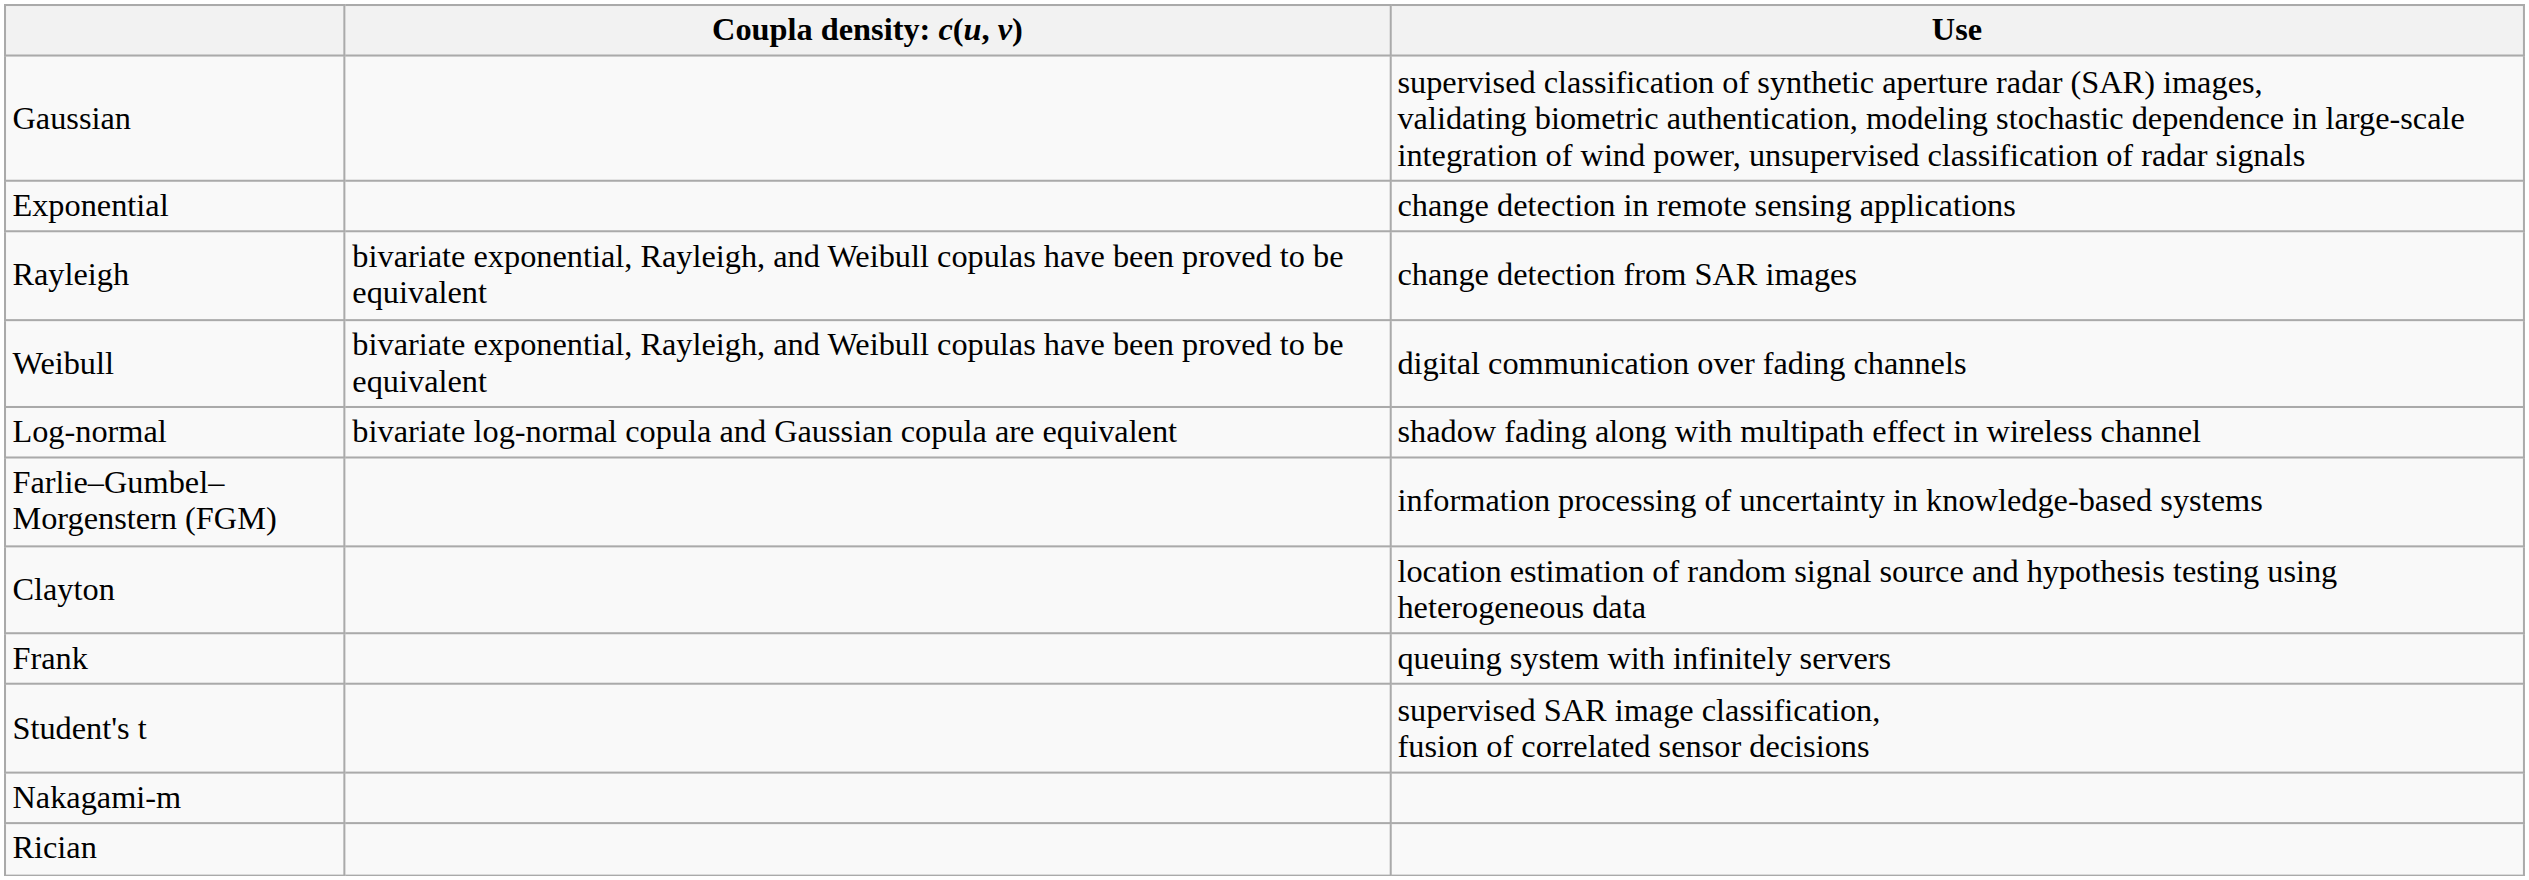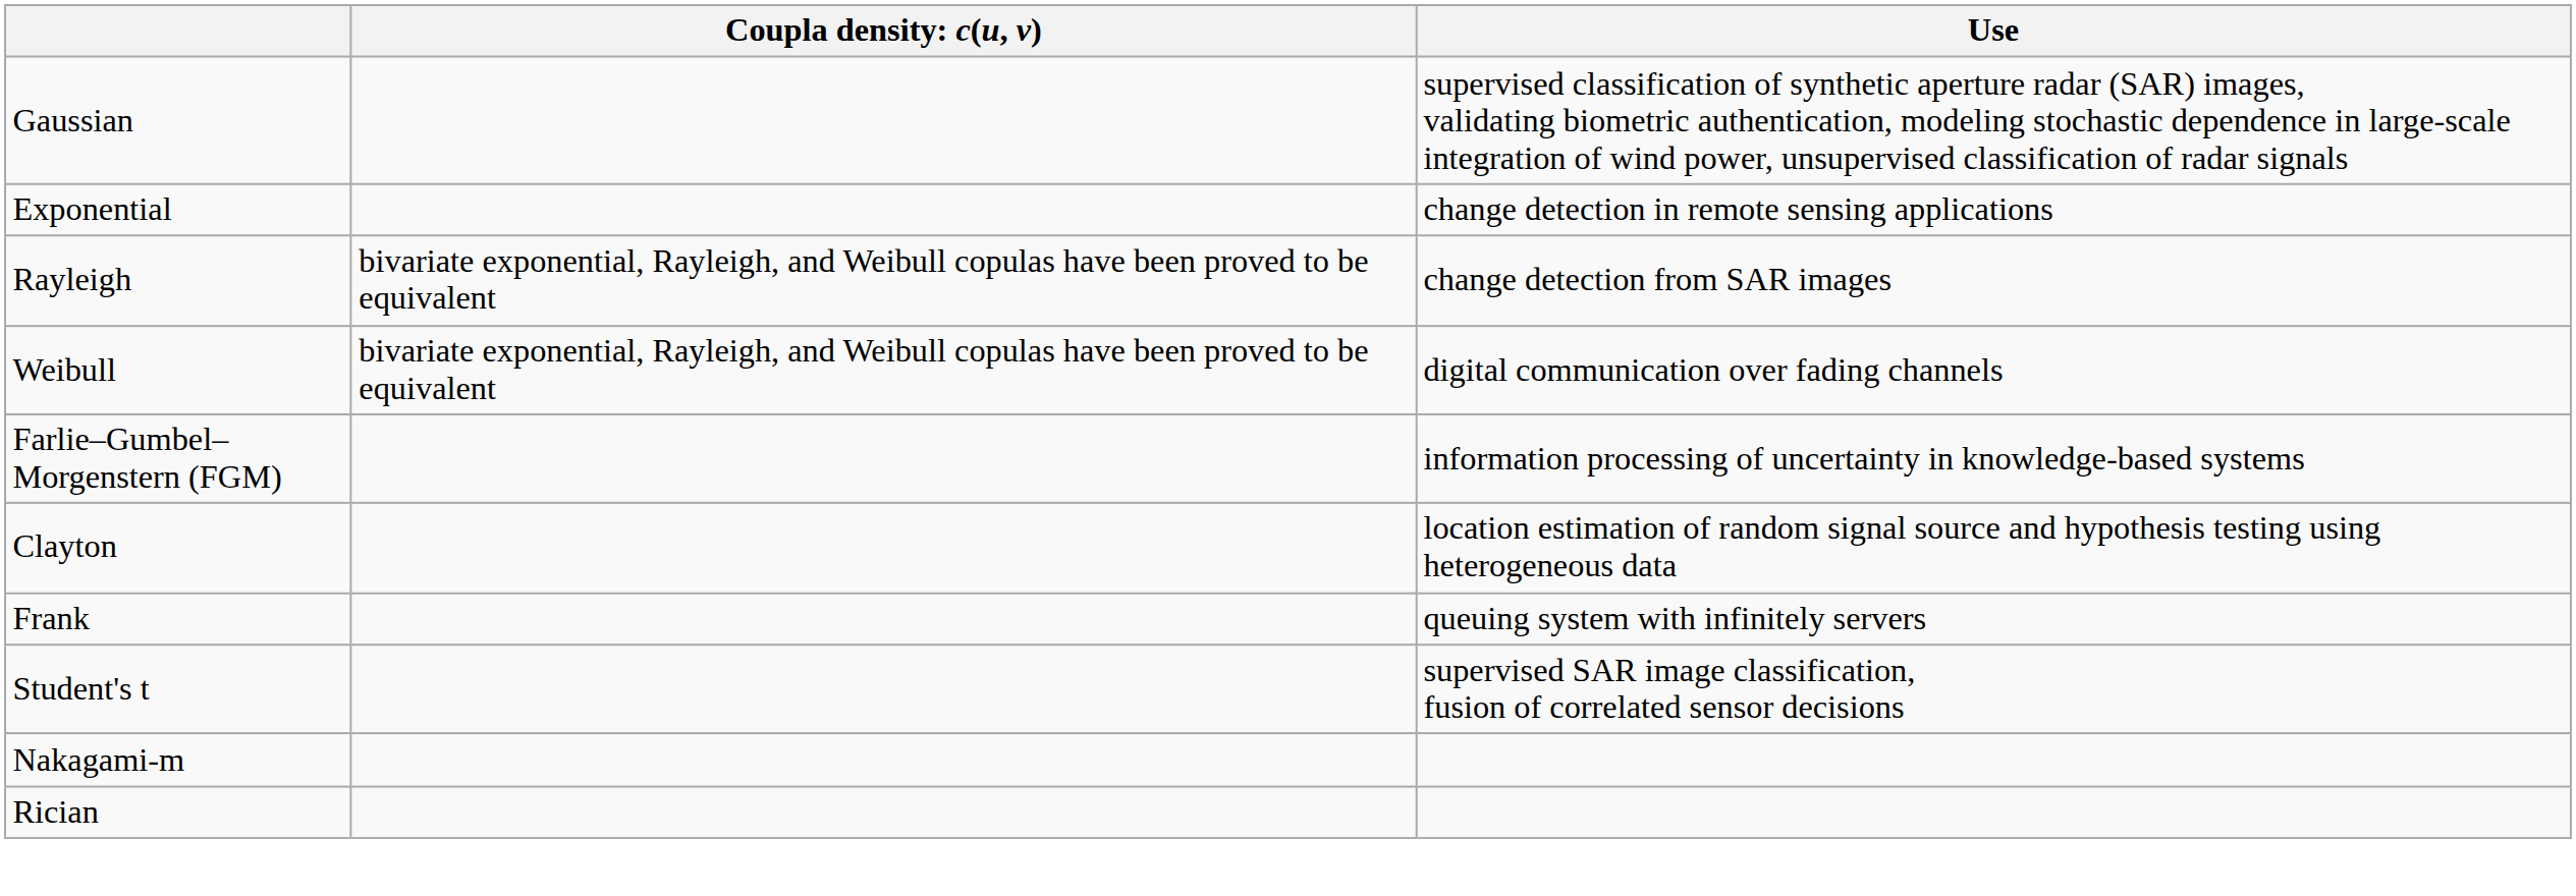- row: Log-normal | bivariate log-normal copula and Gaussian copula are equivalent | shadow fading along with multipath effect in wireless channel
